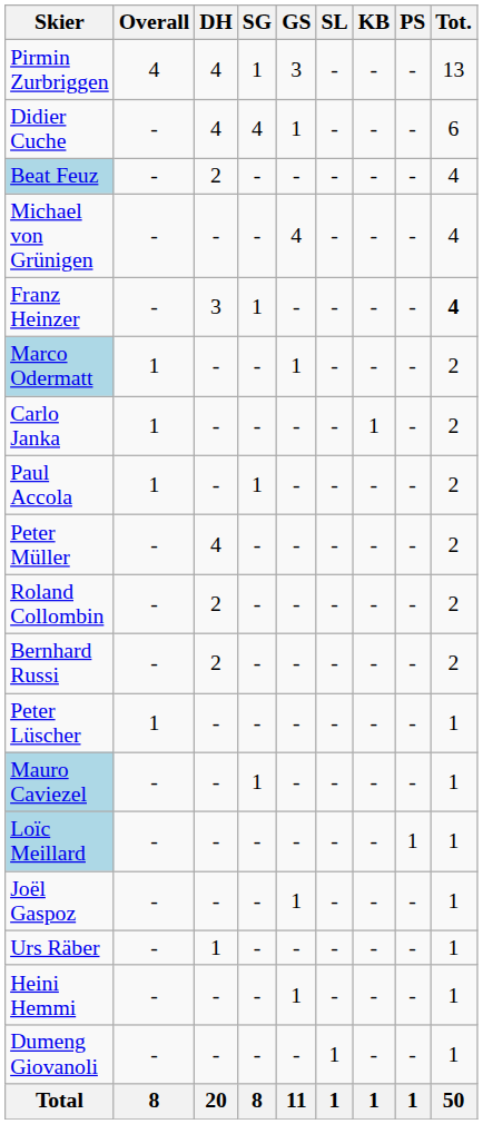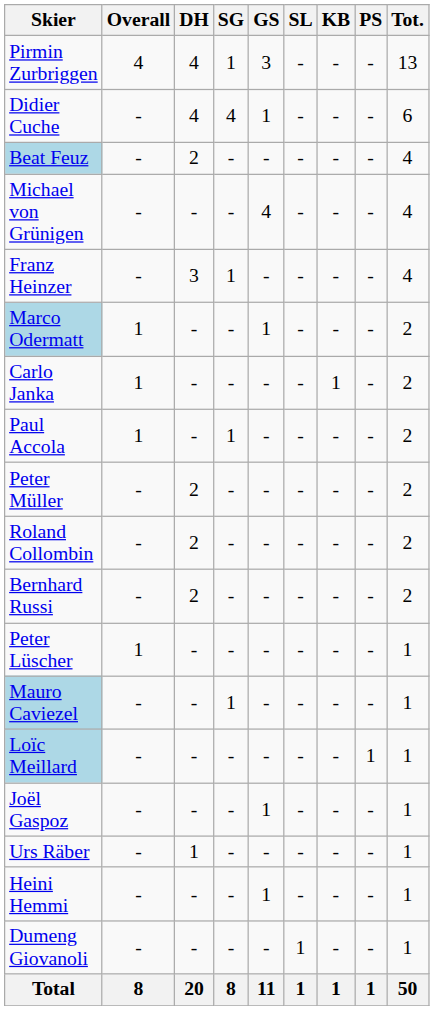Franz Heinzer | Tot.: bold -> normal
Peter Müller | DH: 4 -> 2
